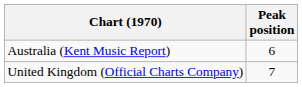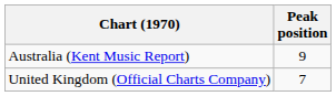Australia (Kent Music Report) | Peak position: 6 -> 9
